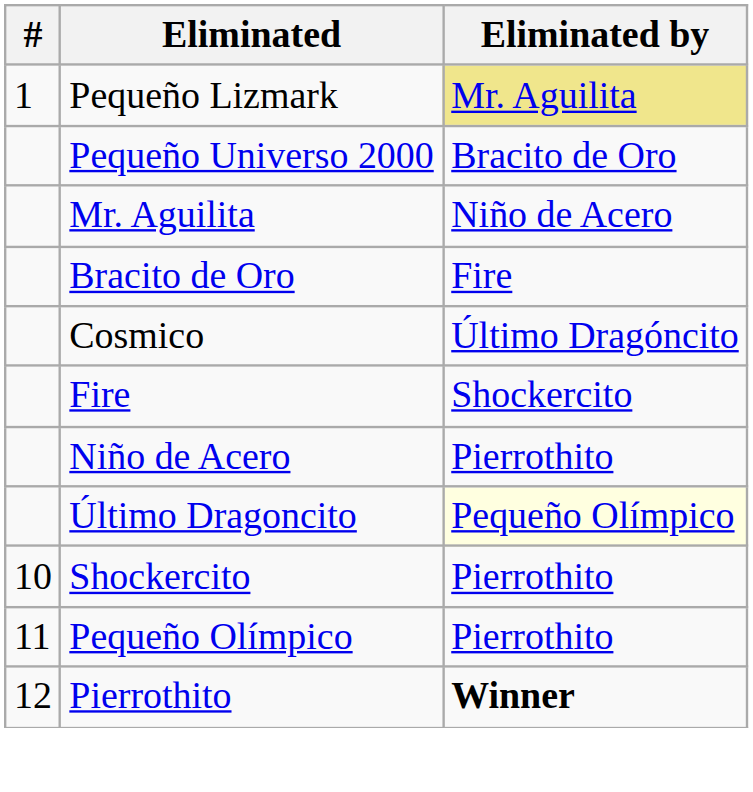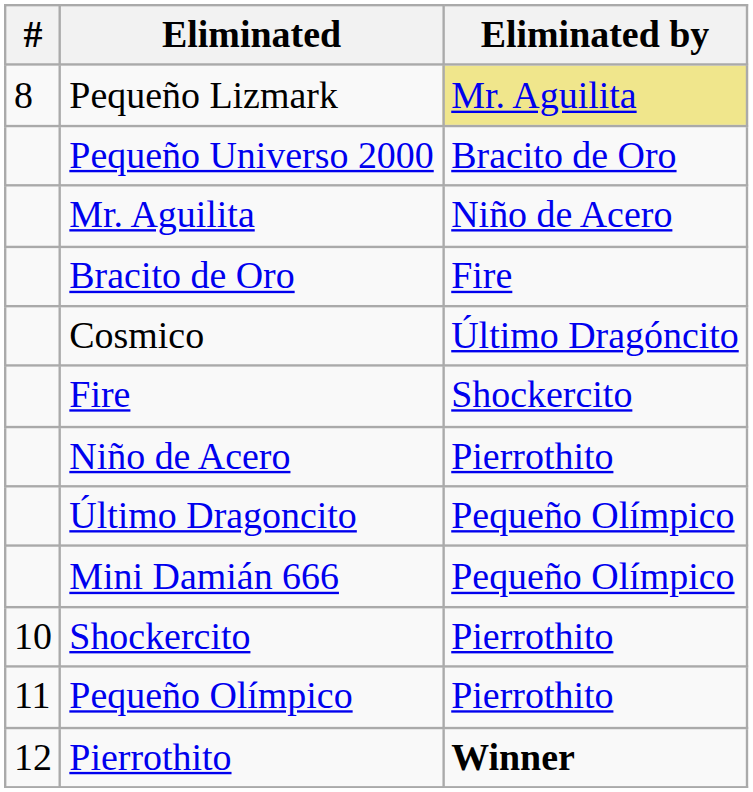Pequeño Lizmark | #: 1 -> 8
Último Dragoncito | Eliminated by: lightyellow background -> no background
+ row: Mini Damián 666 | Pequeño Olímpico
